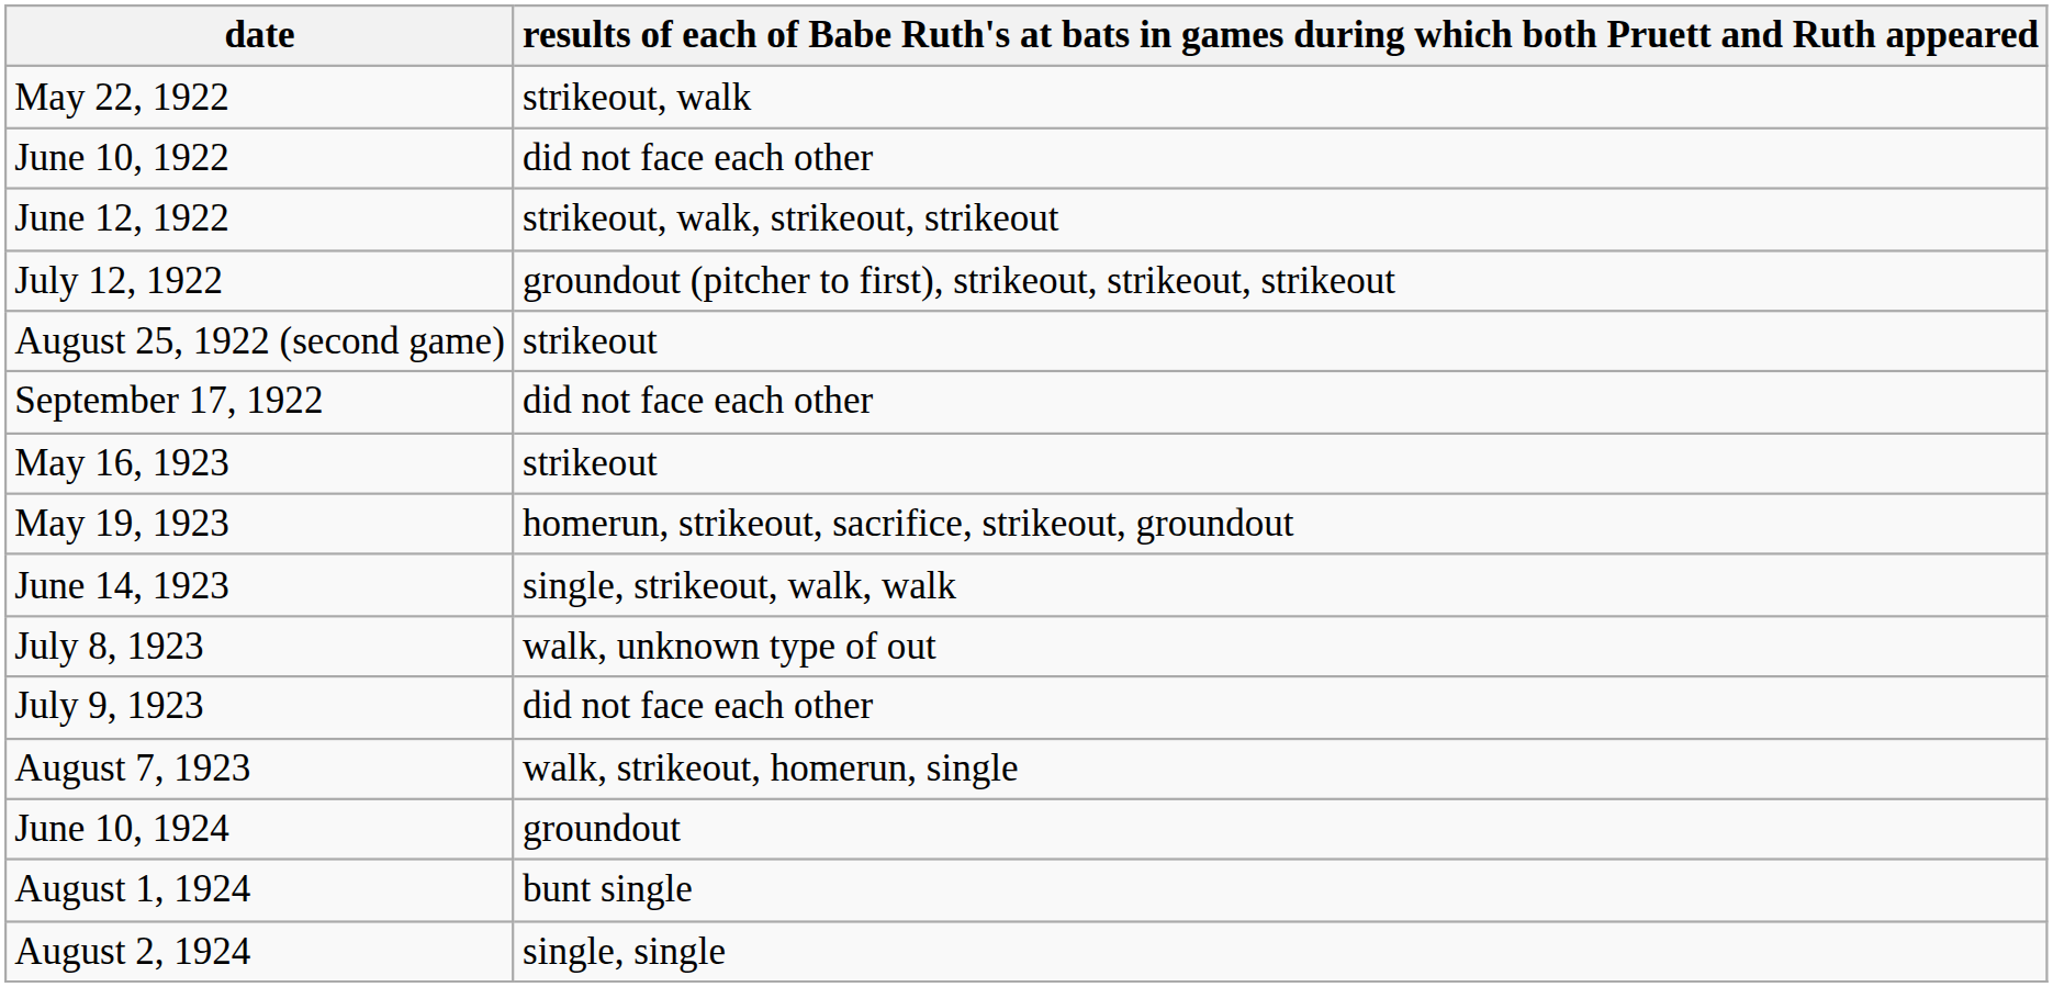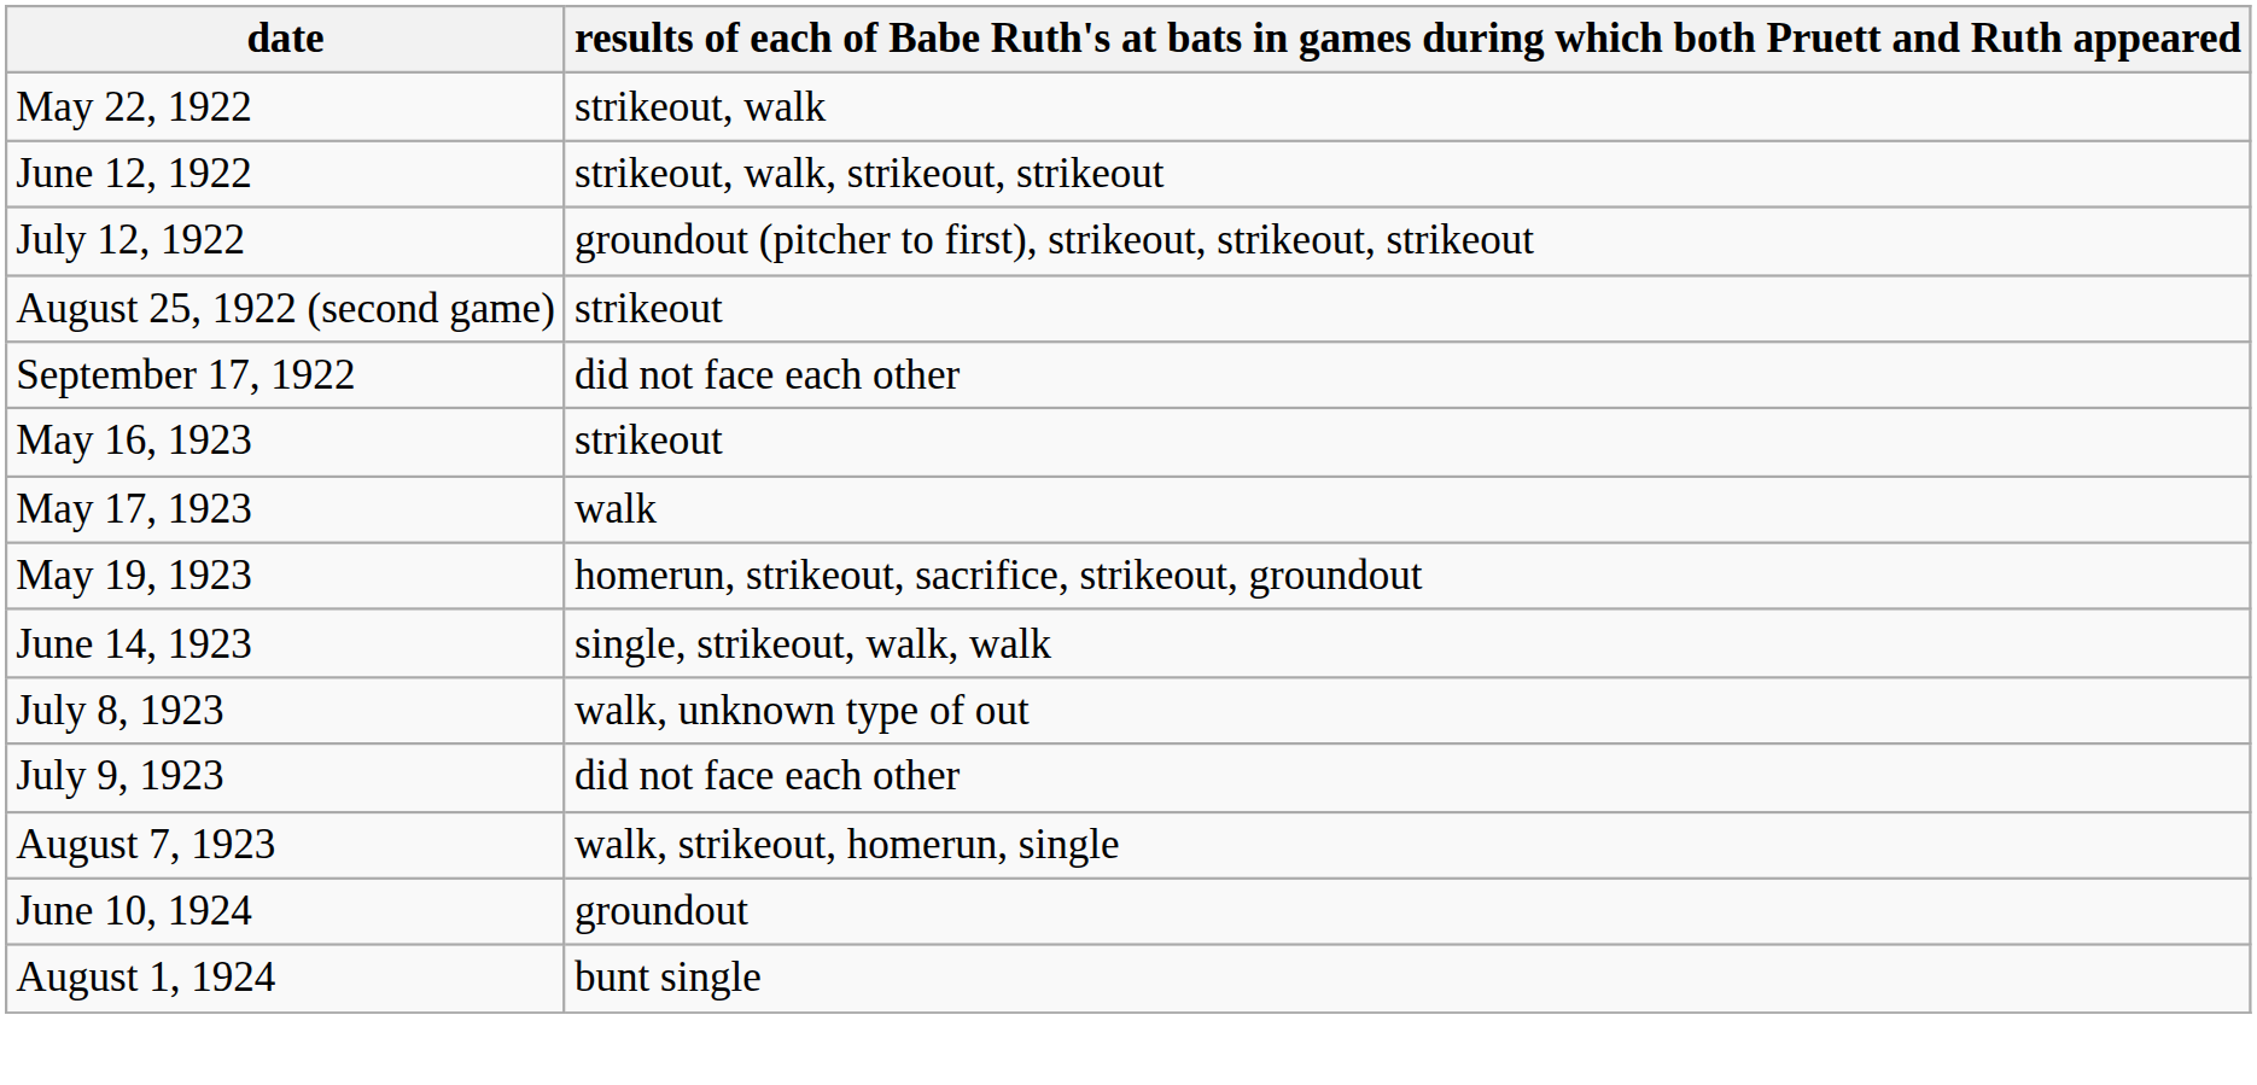- row: June 10, 1922 | did not face each other
+ row: May 17, 1923 | walk
- row: August 2, 1924 | single, single
